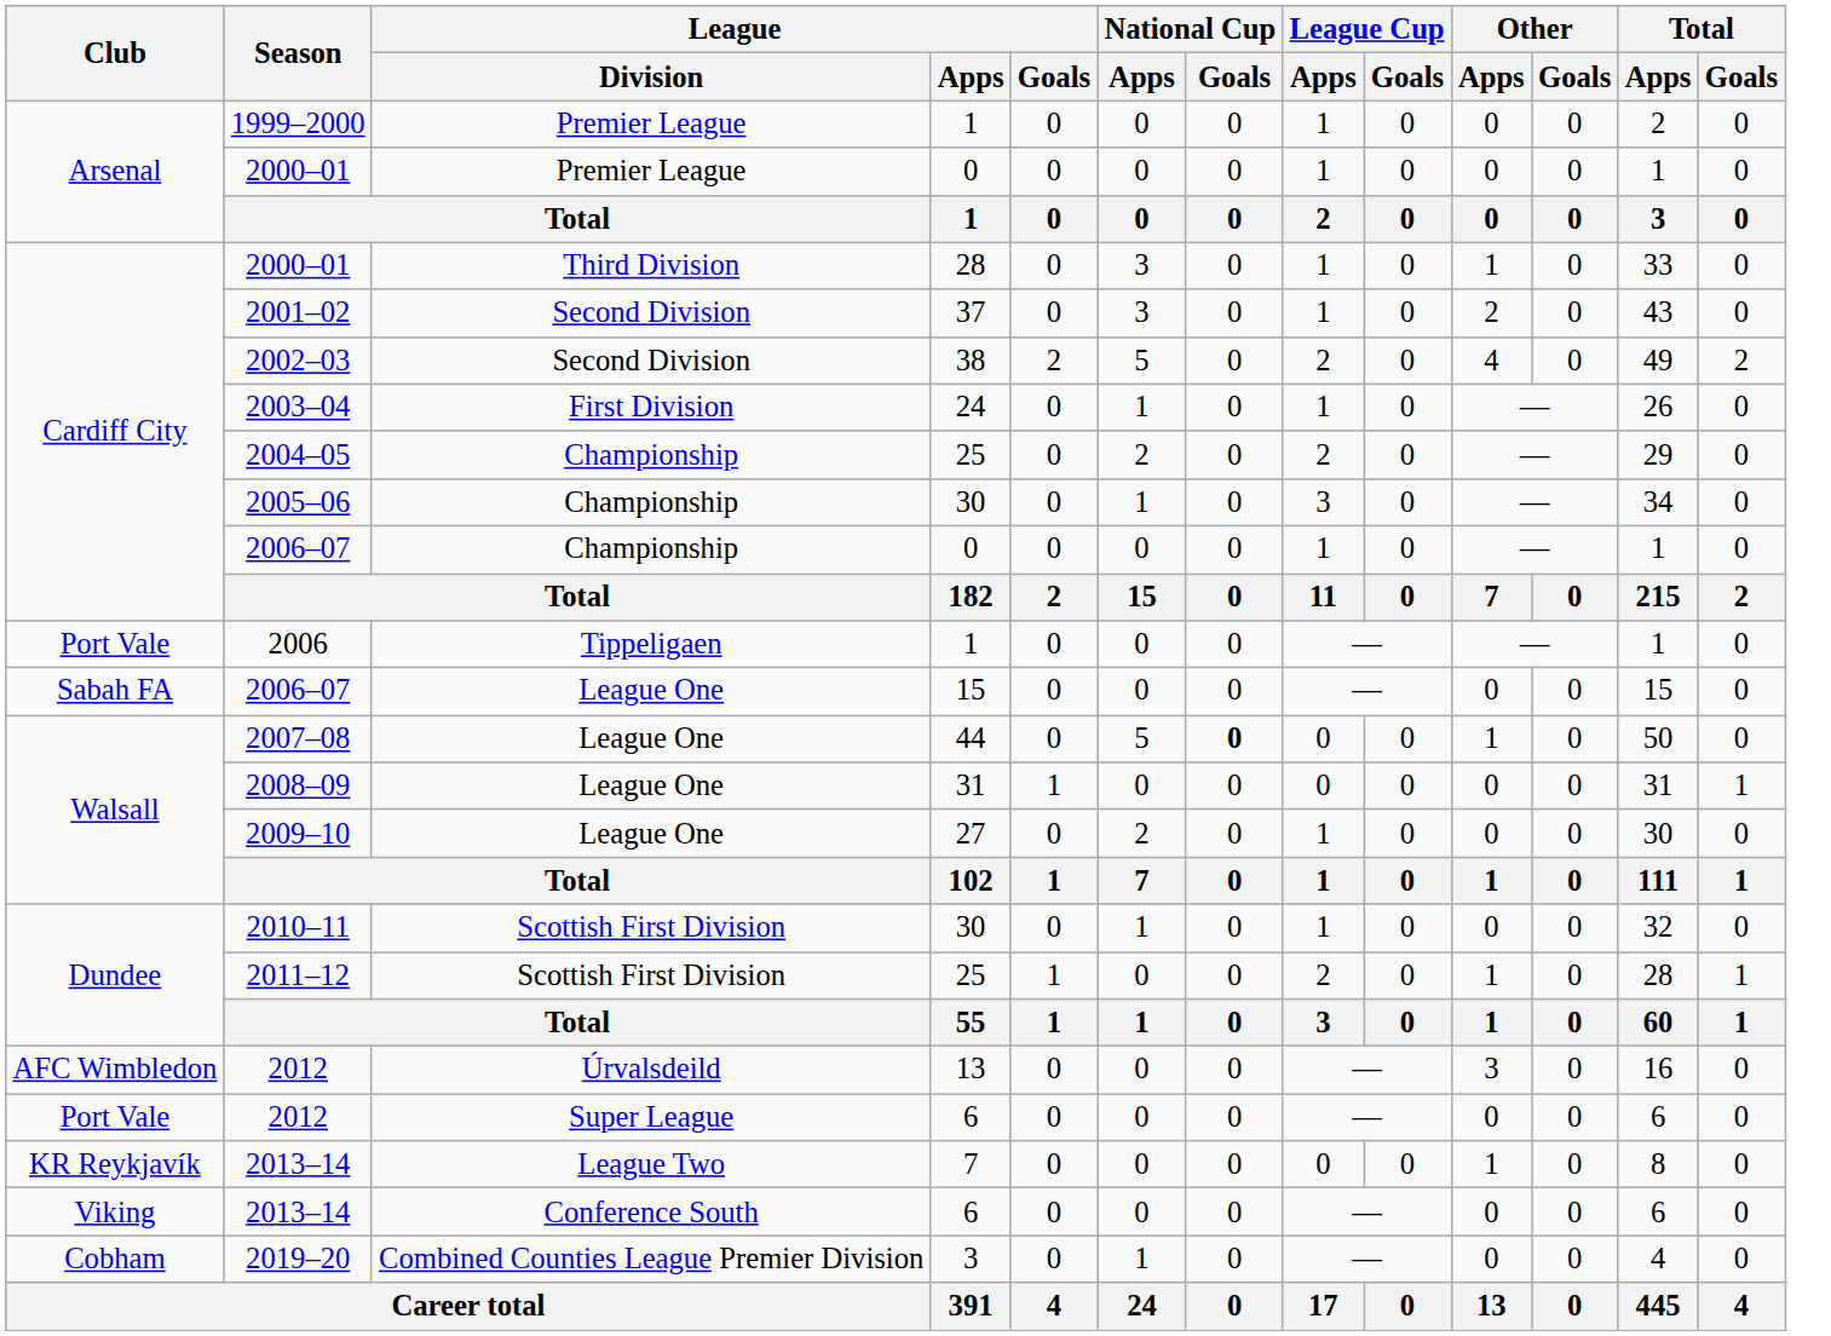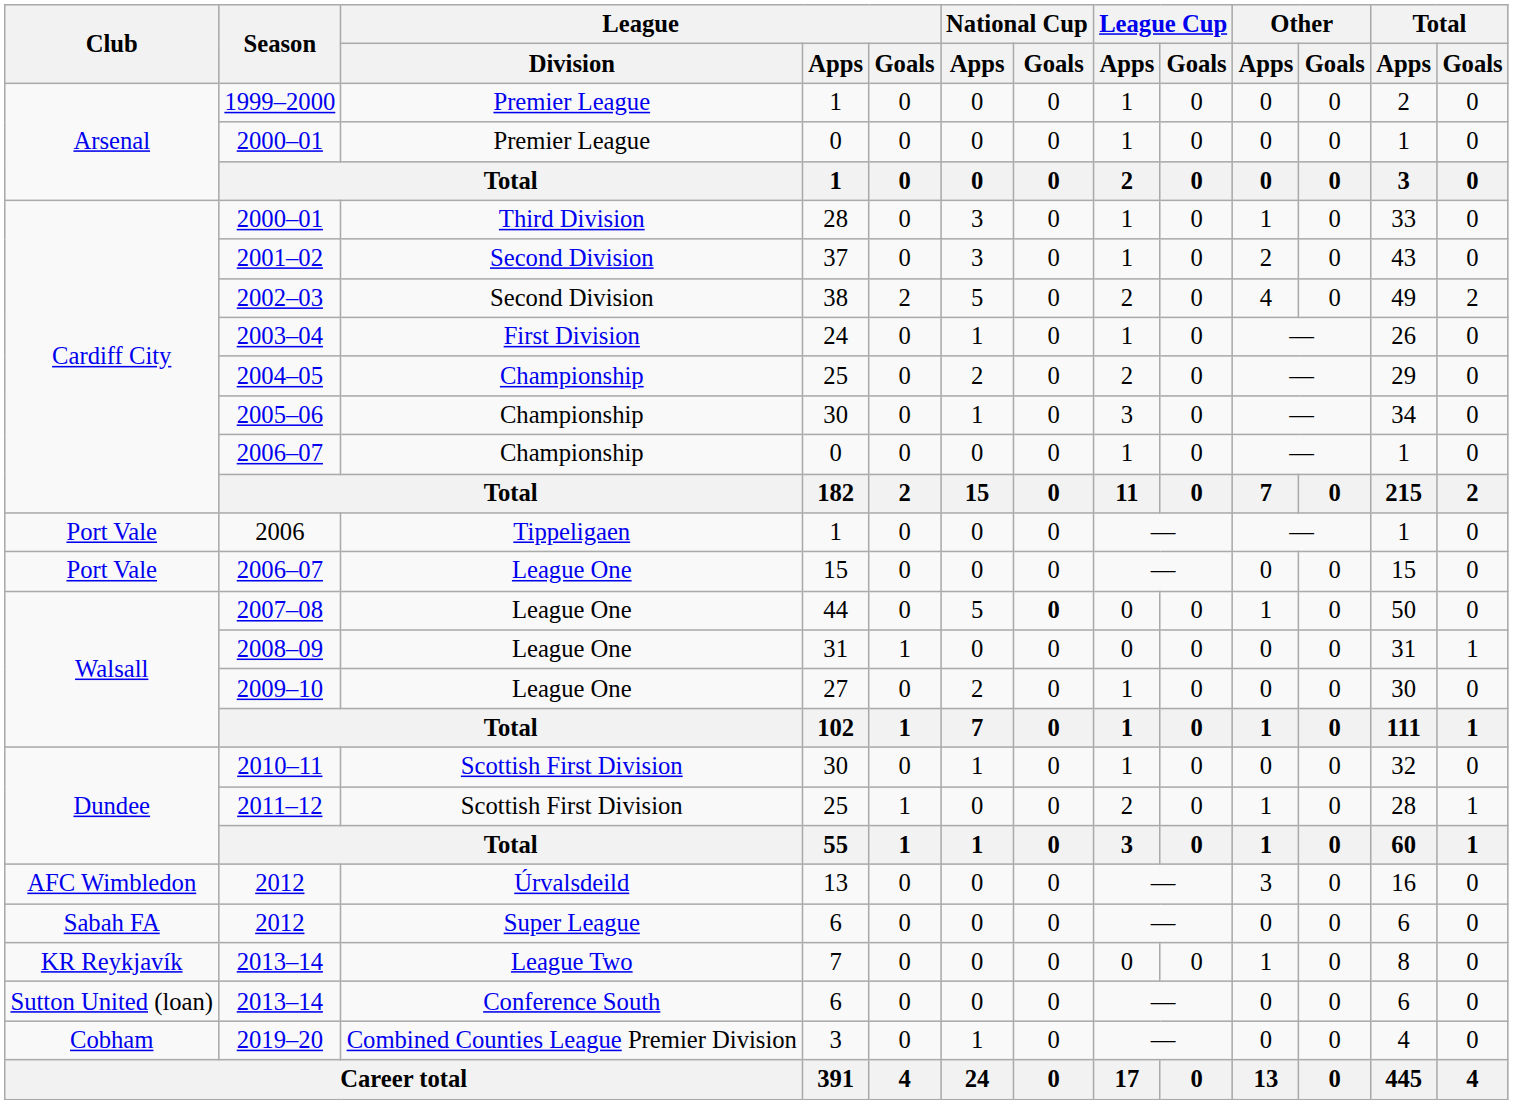2006–07 / 15 | Club: Sabah FA -> Port Vale
2012 / 6 | Club: Port Vale -> Sabah FA
2013–14 / 6 | Club: Viking -> Sutton United (loan)
